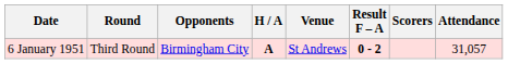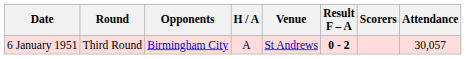6 January 1951 | H / A: bold -> normal
6 January 1951 | Attendance: 31,057 -> 30,057
